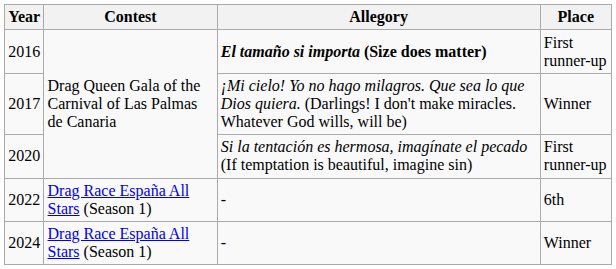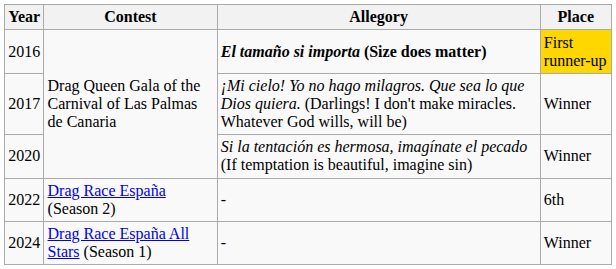2016 | Place: no background -> gold background
2020 | Place: First runner-up -> Winner
2022 | Contest: Drag Race España All Stars (Season 1) -> Drag Race España (Season 2)
